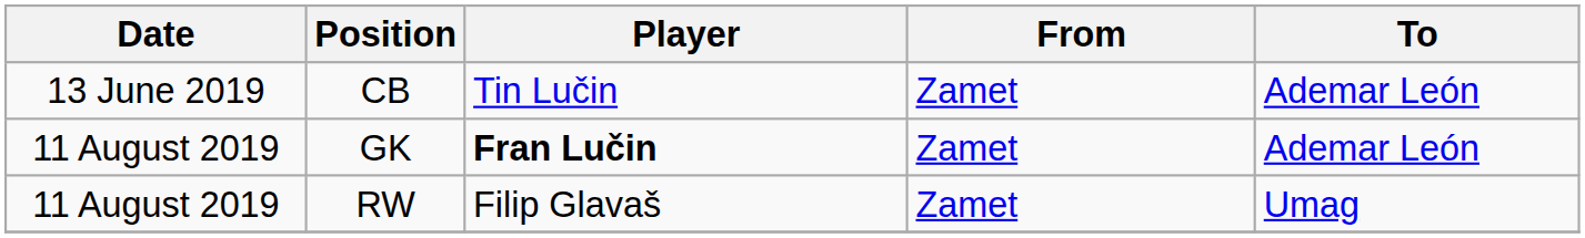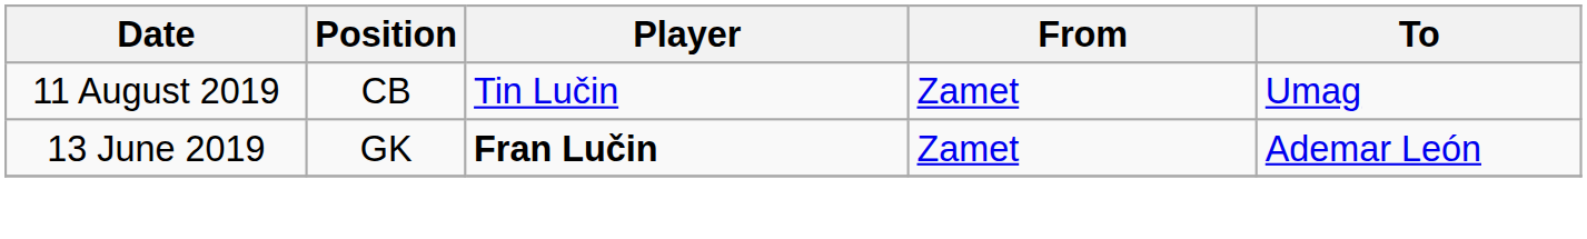CB | Date: 13 June 2019 -> 11 August 2019
CB | To: Ademar León -> Umag
GK | Date: 11 August 2019 -> 13 June 2019
- row: 11 August 2019 | RW | Filip Glavaš | Zamet | Umag
